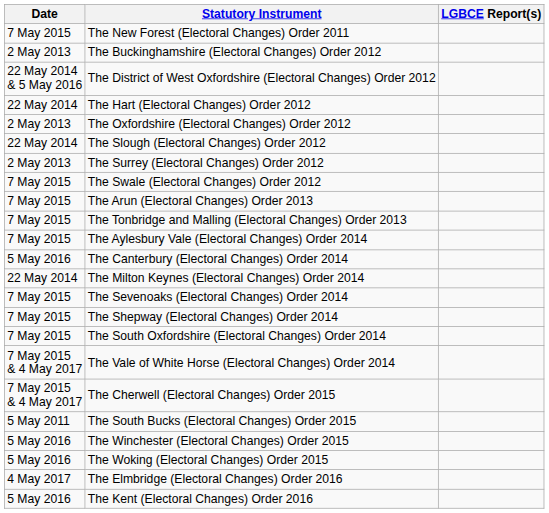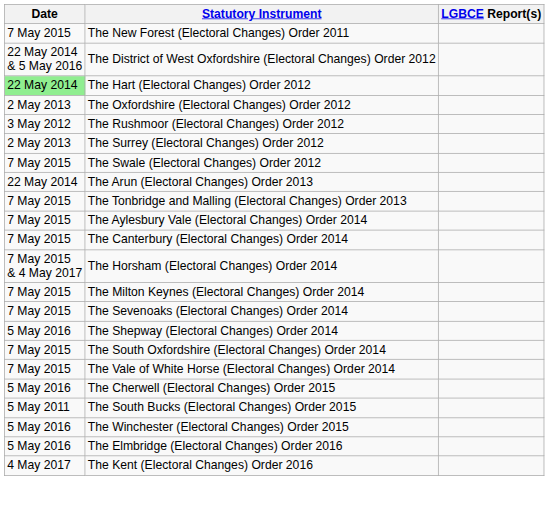- row: 2 May 2013 | The Buckinghamshire (Electoral Changes) Order 2012
The Hart (Electoral Changes) Order 2012 | Date: no background -> lightgreen background
+ row: 3 May 2012 | The Rushmoor (Electoral Changes) Order 2012
- row: 22 May 2014 | The Slough (Electoral Changes) Order 2012
The Arun (Electoral Changes) Order 2013 | Date: 7 May 2015 -> 22 May 2014
The Canterbury (Electoral Changes) Order 2014 | Date: 5 May 2016 -> 7 May 2015
+ row: 7 May 2015 & 4 May 2017 | The Horsham (Electoral Changes) Order 2014
The Milton Keynes (Electoral Changes) Order 2014 | Date: 22 May 2014 -> 7 May 2015
The Shepway (Electoral Changes) Order 2014 | Date: 7 May 2015 -> 5 May 2016
The Vale of White Horse (Electoral Changes) Order 2014 | Date: 7 May 2015 & 4 May 2017 -> 7 May 2015
The Cherwell (Electoral Changes) Order 2015 | Date: 7 May 2015 & 4 May 2017 -> 5 May 2016
- row: 5 May 2016 | The Woking (Electoral Changes) Order 2015
The Elmbridge (Electoral Changes) Order 2016 | Date: 4 May 2017 -> 5 May 2016
The Kent (Electoral Changes) Order 2016 | Date: 5 May 2016 -> 4 May 2017
